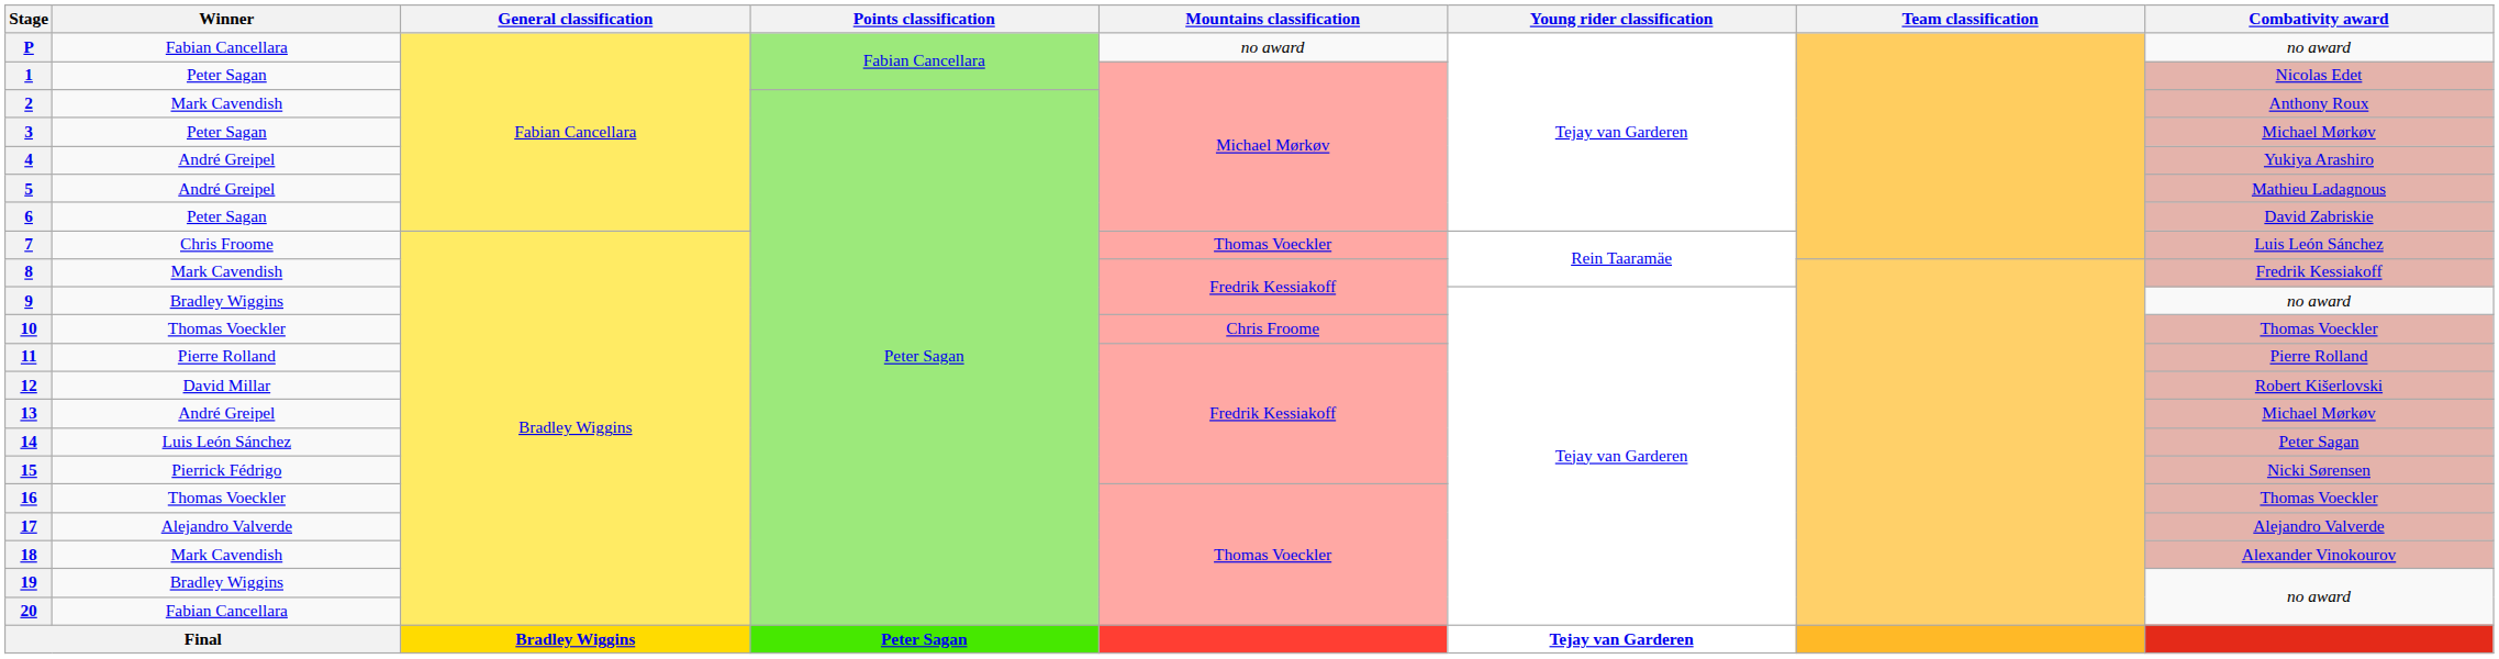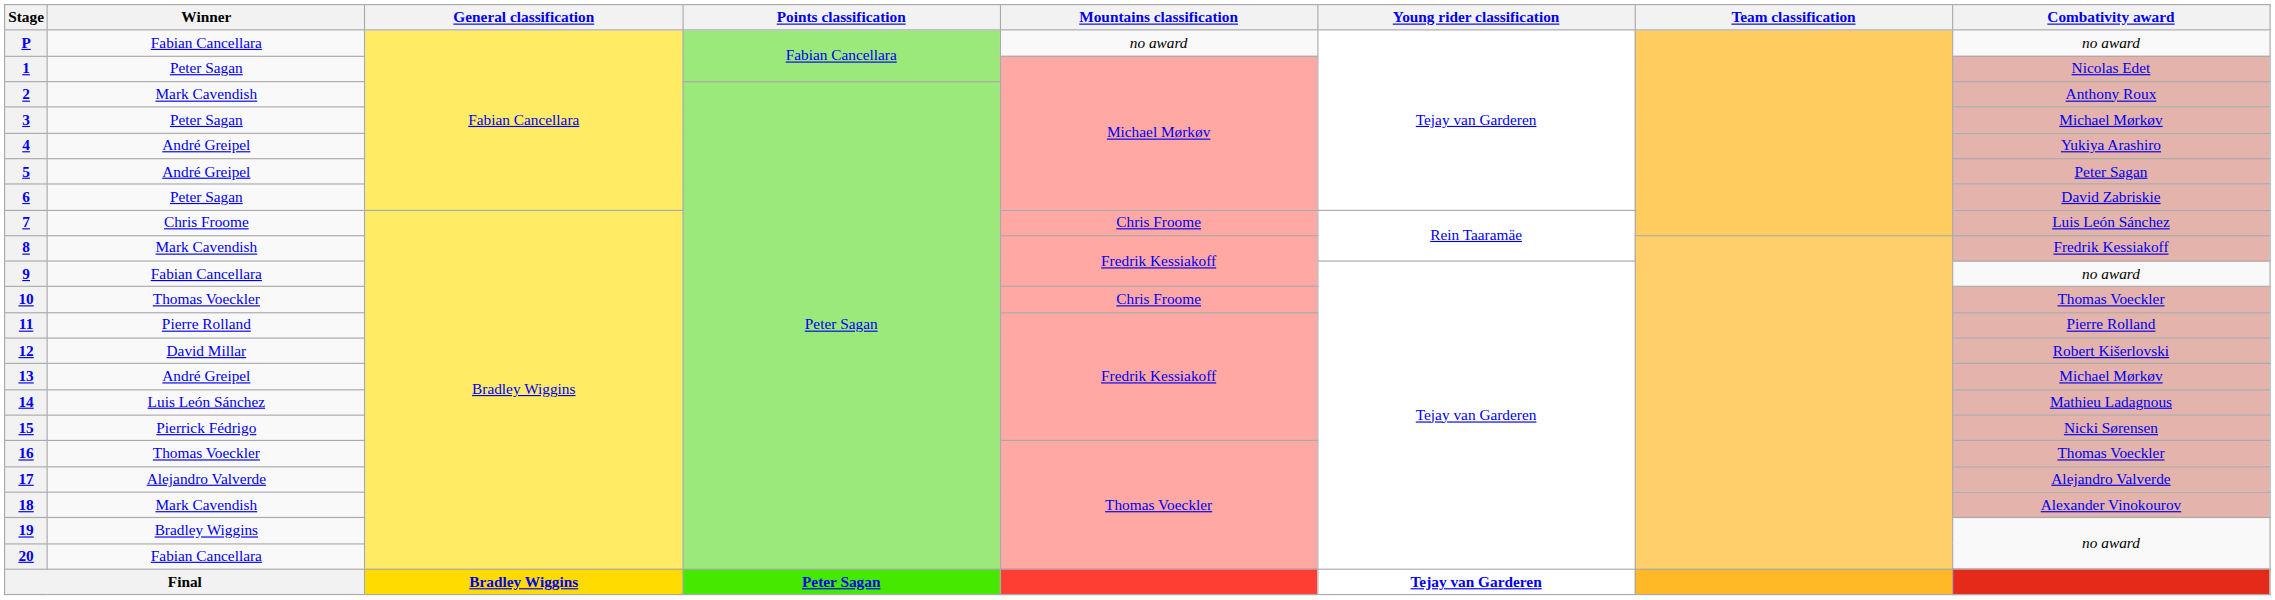5 | Combativity award: Mathieu Ladagnous -> Peter Sagan
7 | Mountains classification: Thomas Voeckler -> Chris Froome
9 | Winner: Bradley Wiggins -> Fabian Cancellara
14 | Combativity award: Peter Sagan -> Mathieu Ladagnous
